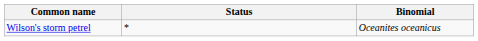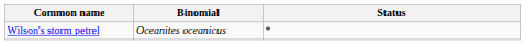columns swapped: Binomial <-> Status
